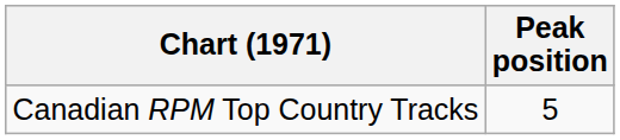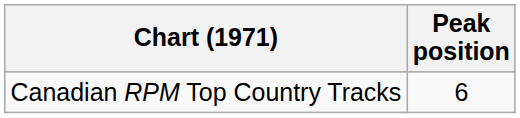Canadian RPM Top Country Tracks | Peak position: 5 -> 6
